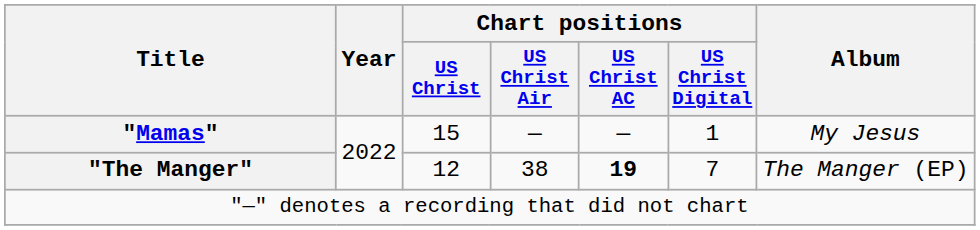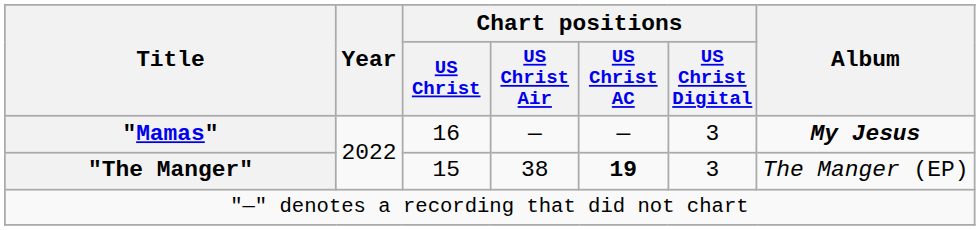"Mamas" | Chart positions / US Christ: 15 -> 16
"Mamas" | Chart positions / US Christ Digital: 1 -> 3
"Mamas" | Album: normal -> bold
"The Manger" | Chart positions / US Christ: 12 -> 15
"The Manger" | Chart positions / US Christ Digital: 7 -> 3
